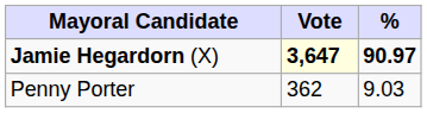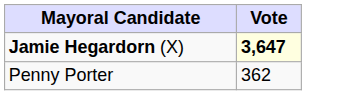- column: % | 90.97 | 9.03
